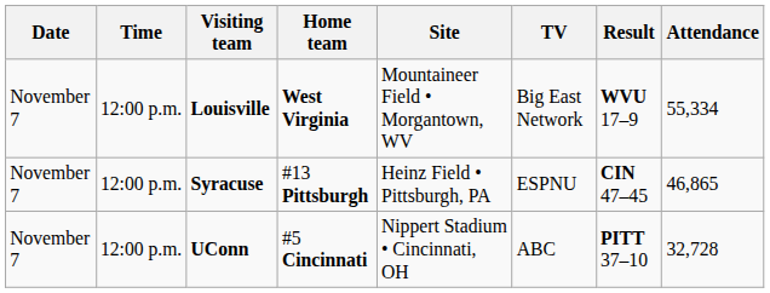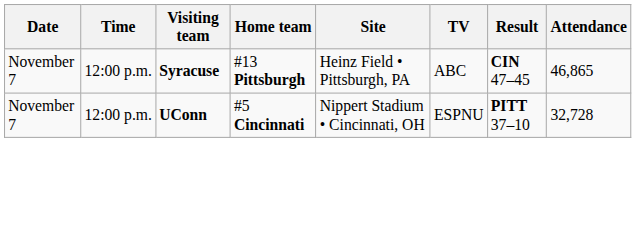- row: November 7 | 12:00 p.m. | Louisville | West Virginia | Mountaineer Field • Morgantown, WV | Big East Network | WVU 17–9 | 55,334
Syracuse | TV: ESPNU -> ABC
UConn | TV: ABC -> ESPNU
